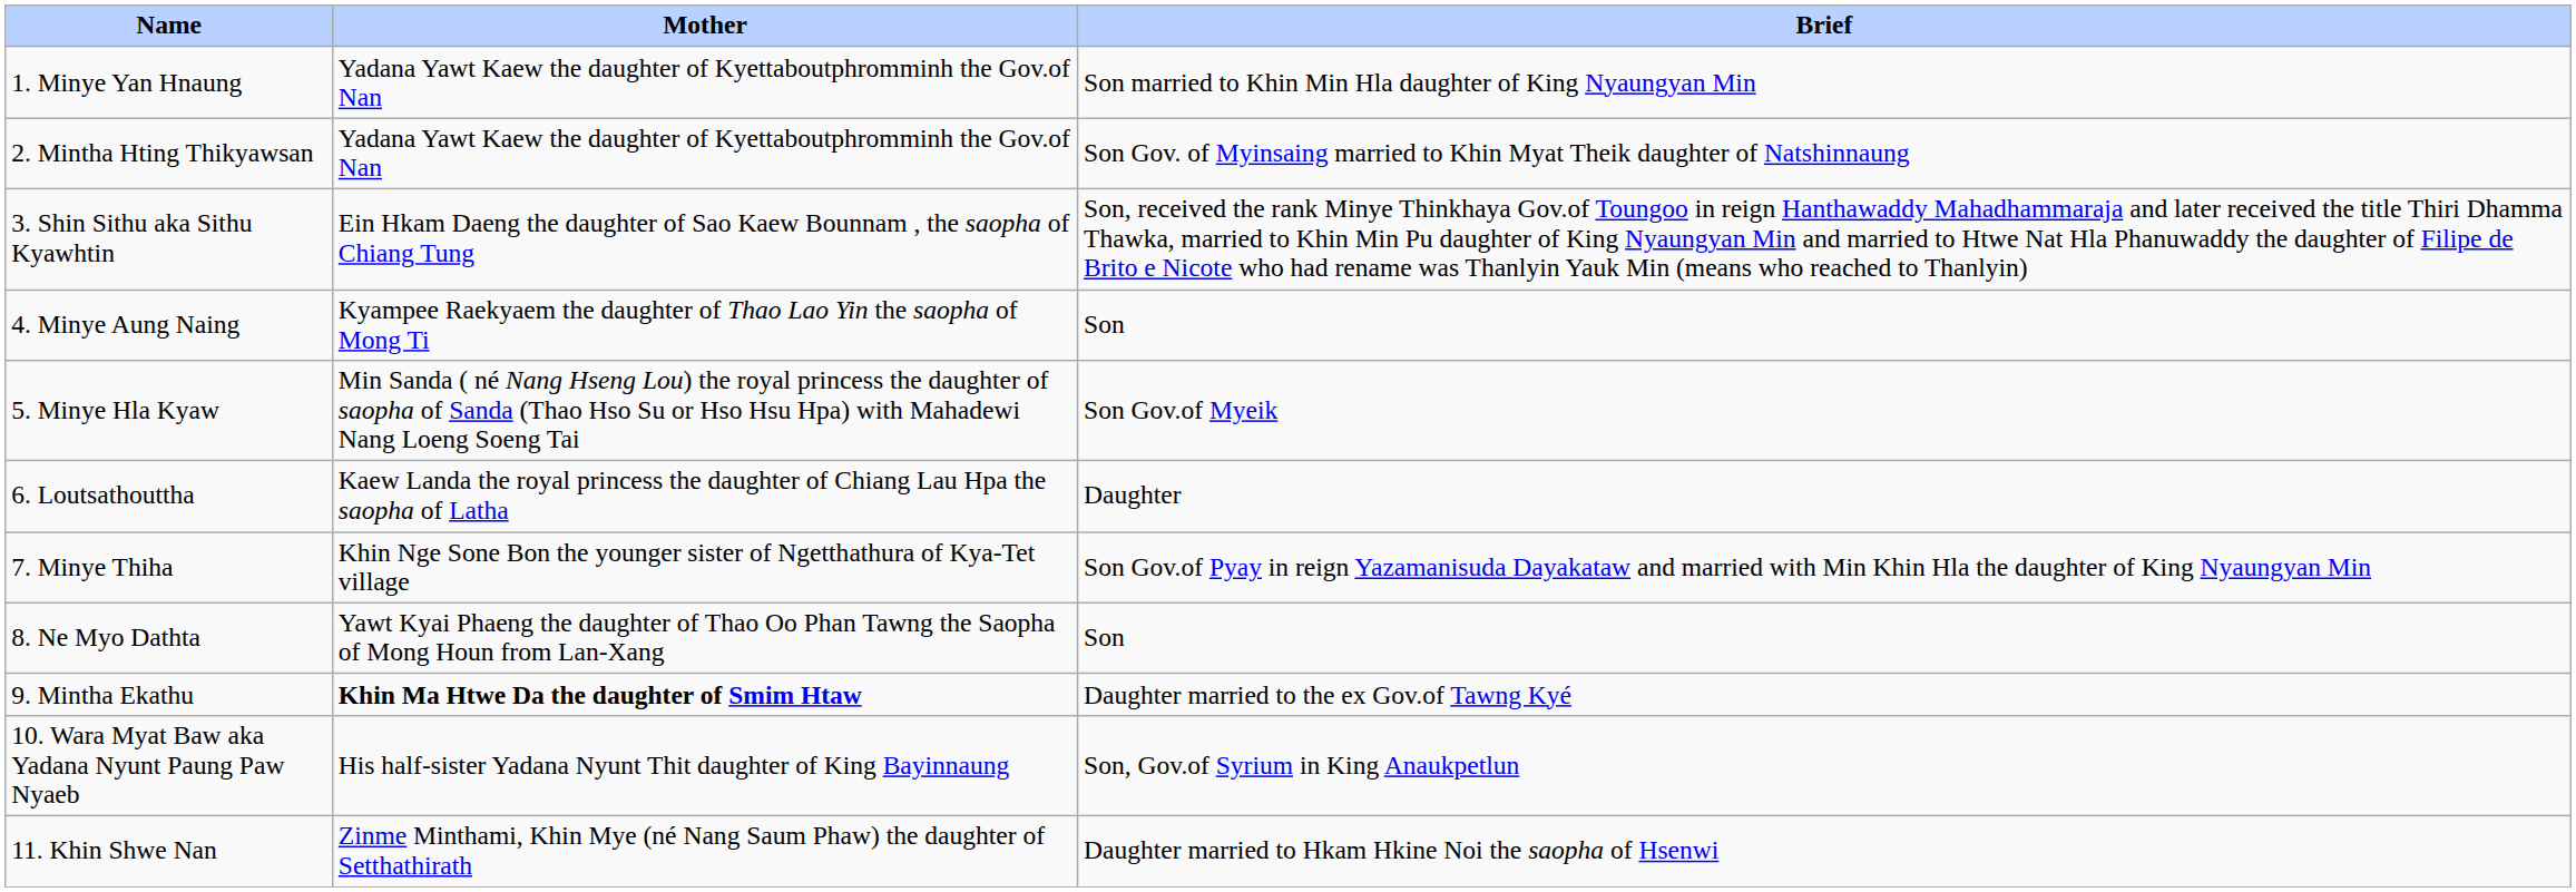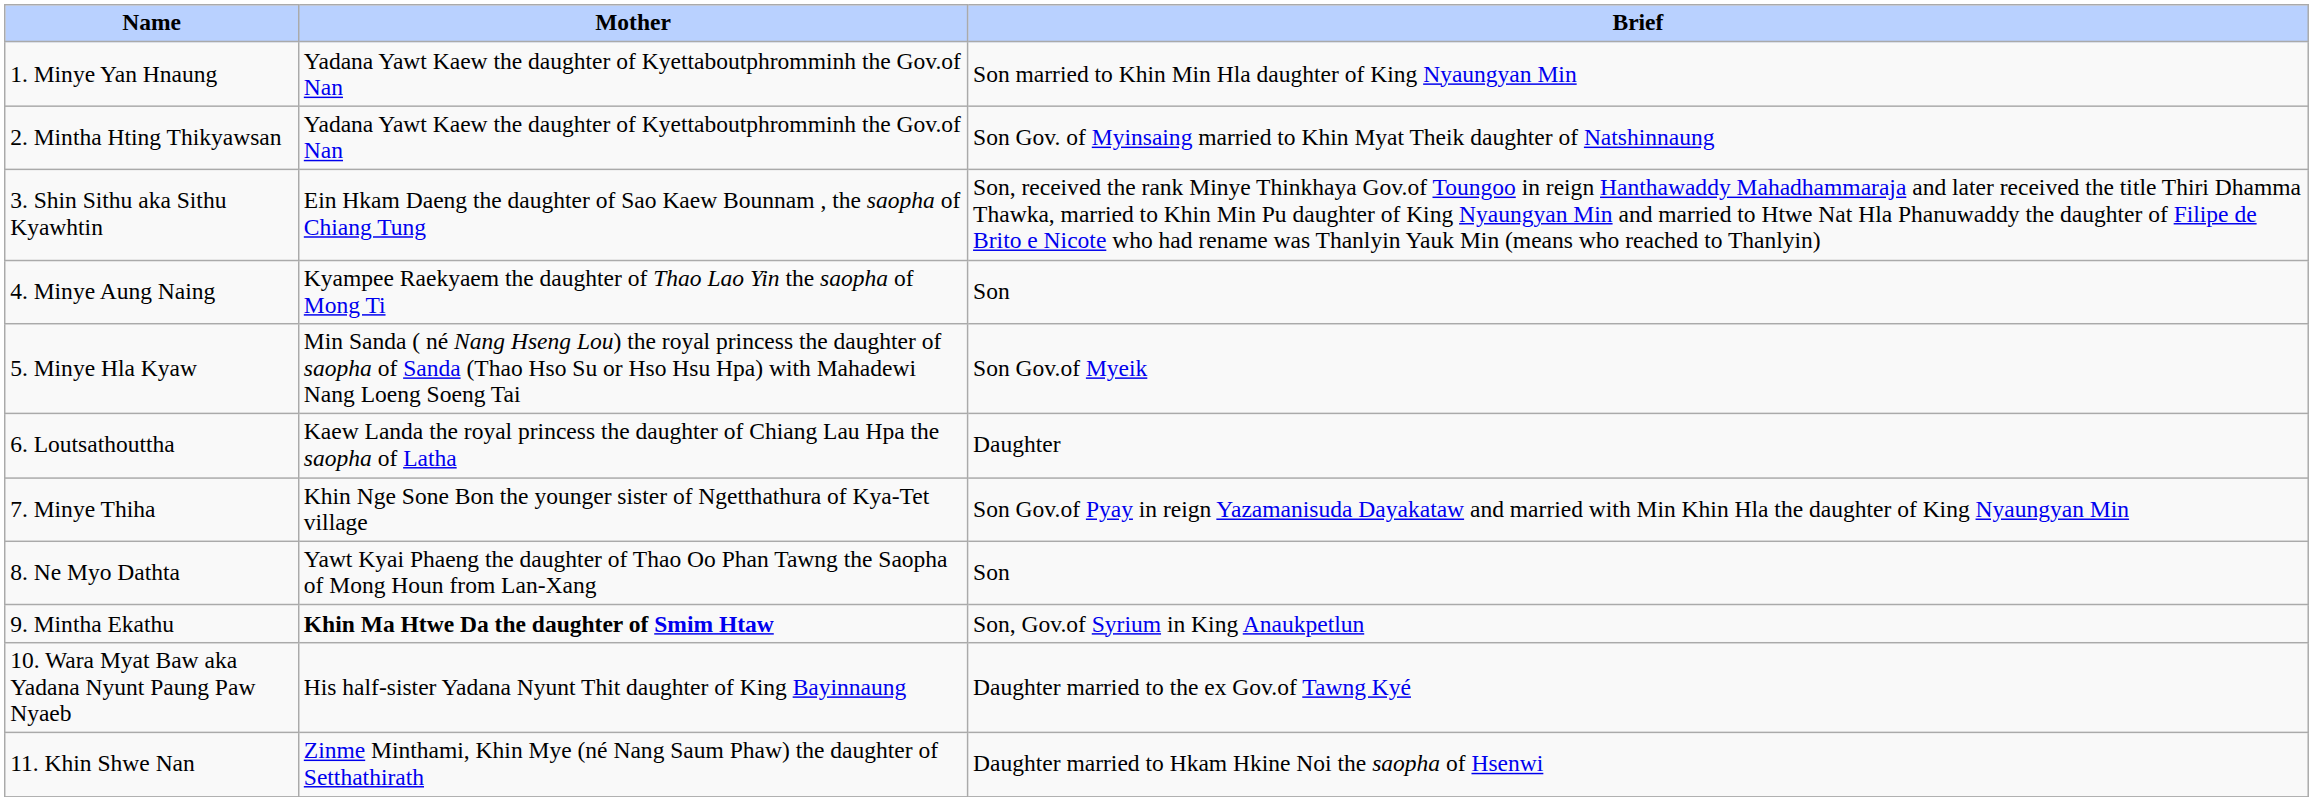9. Mintha Ekathu | Brief: Daughter married to the ex Gov.of Tawng Kyé -> Son, Gov.of Syrium in King Anaukpetlun
10. Wara Myat Baw aka Yadana Nyunt Paung Paw Nyaeb | Brief: Son, Gov.of Syrium in King Anaukpetlun -> Daughter married to the ex Gov.of Tawng Kyé
